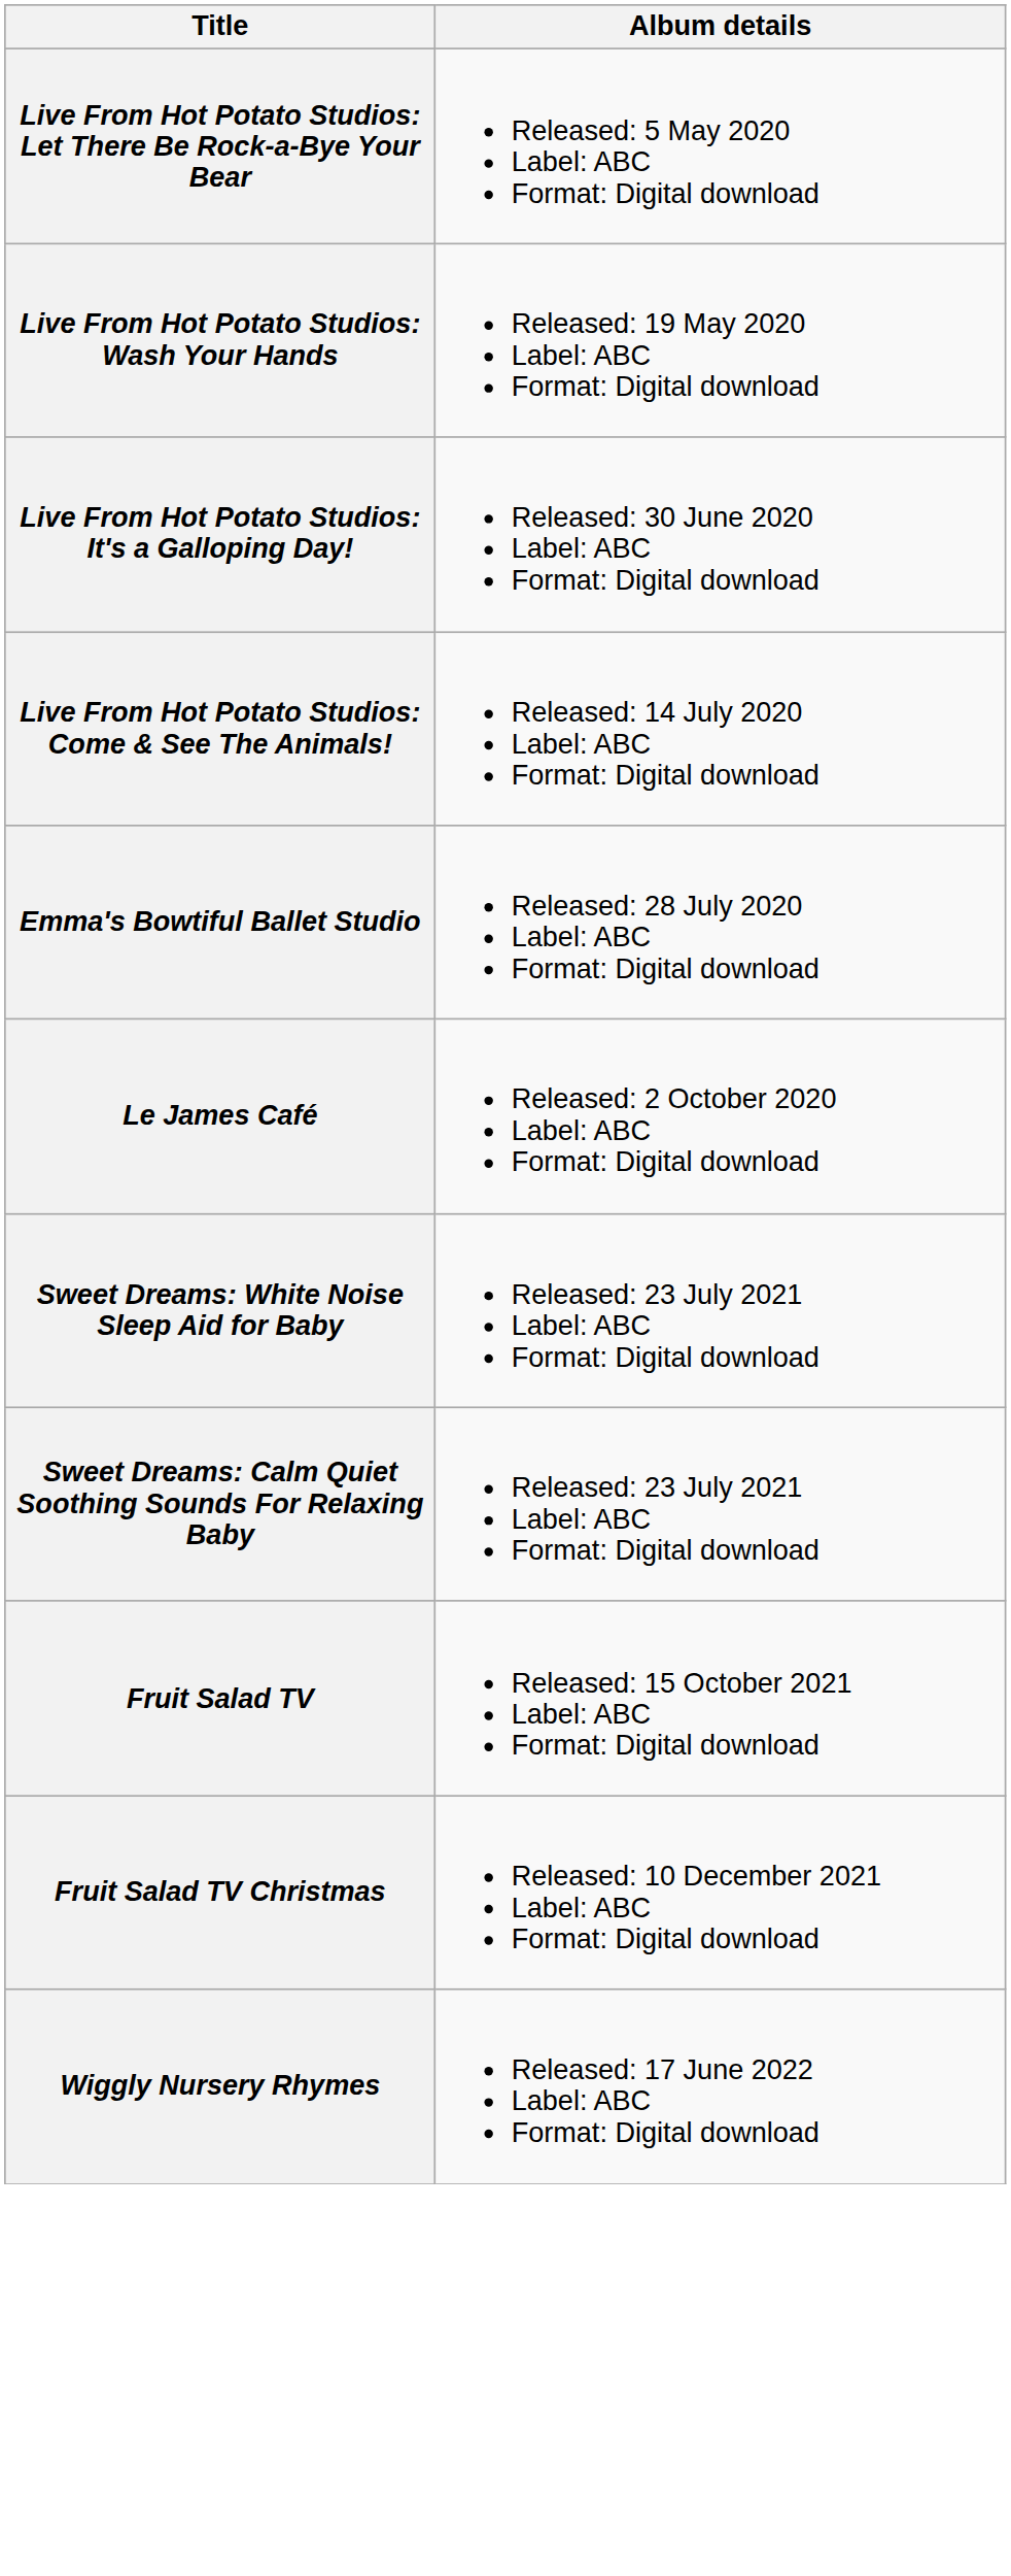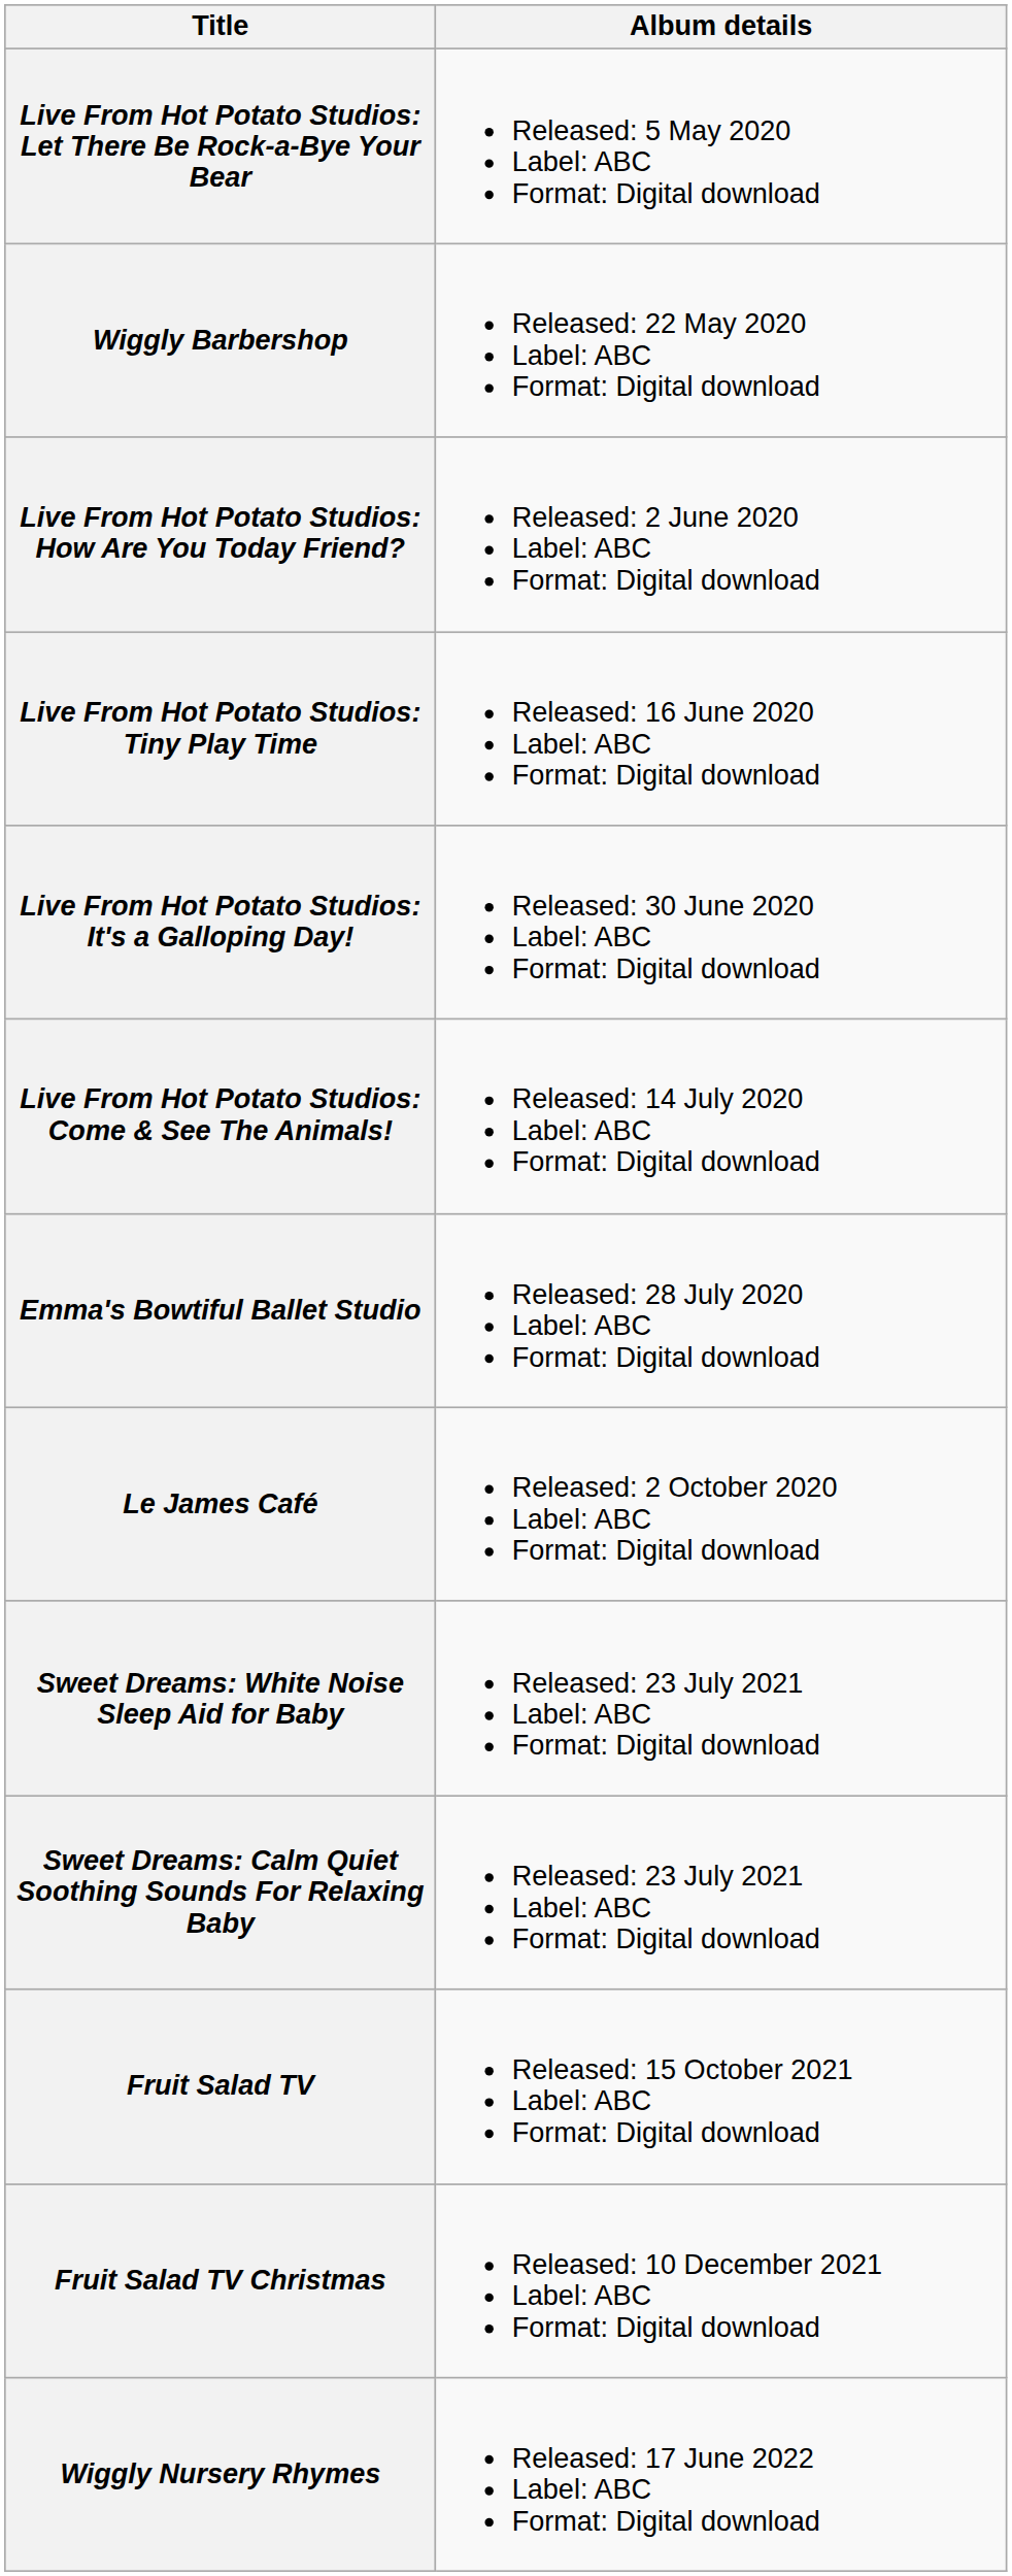- row: Live From Hot Potato Studios: Wash Your Hands | Released: 19 May 2020 Label: ABC Format: Digital download
+ row: Wiggly Barbershop | Released: 22 May 2020 Label: ABC Format: Digital download
+ row: Live From Hot Potato Studios: How Are You Today Friend? | Released: 2 June 2020 Label: ABC Format: Digital download
+ row: Live From Hot Potato Studios: Tiny Play Time | Released: 16 June 2020 Label: ABC Format: Digital download
